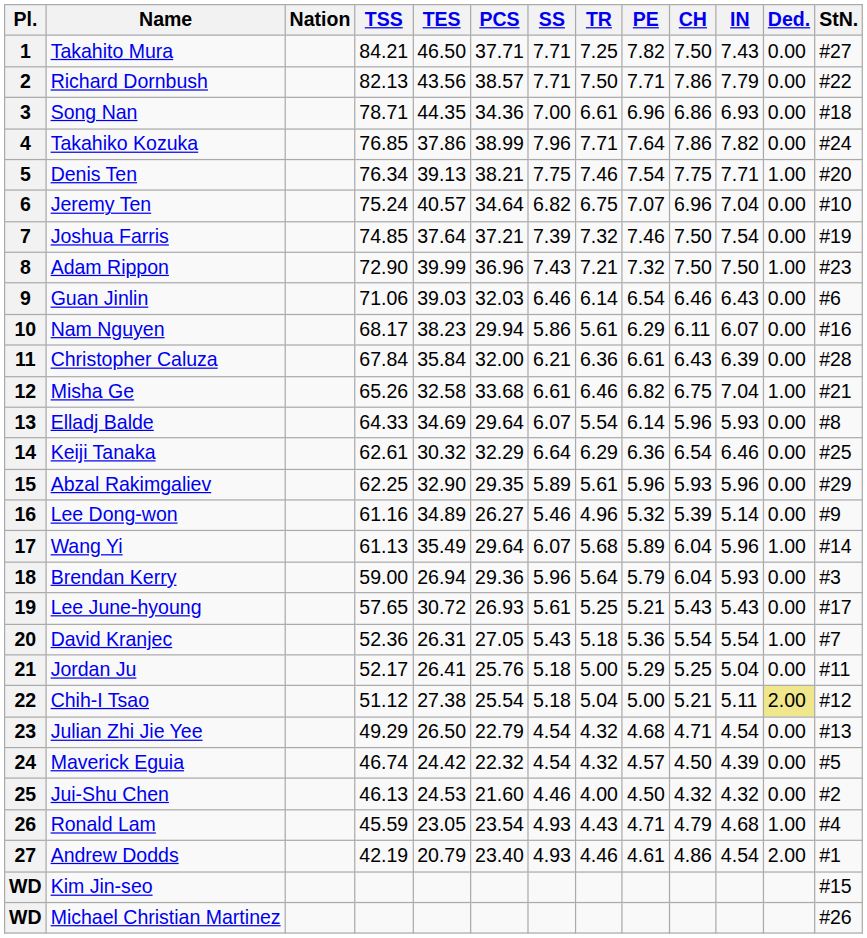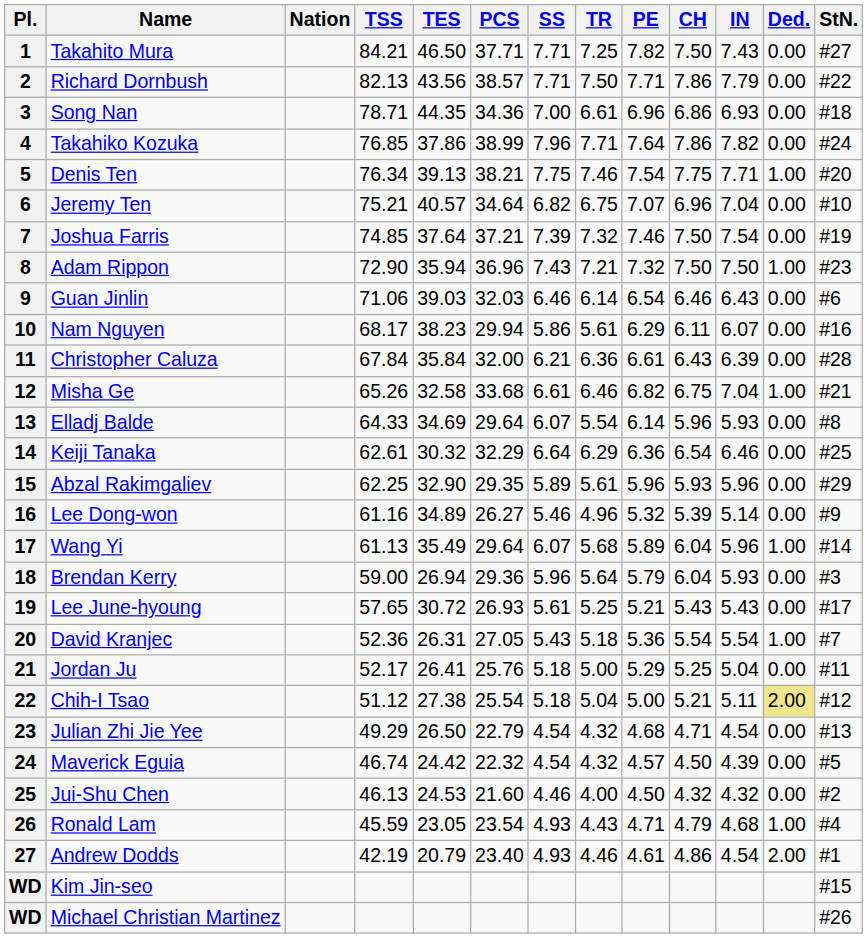6 | TSS: 75.24 -> 75.21
8 | TES: 39.99 -> 35.94
